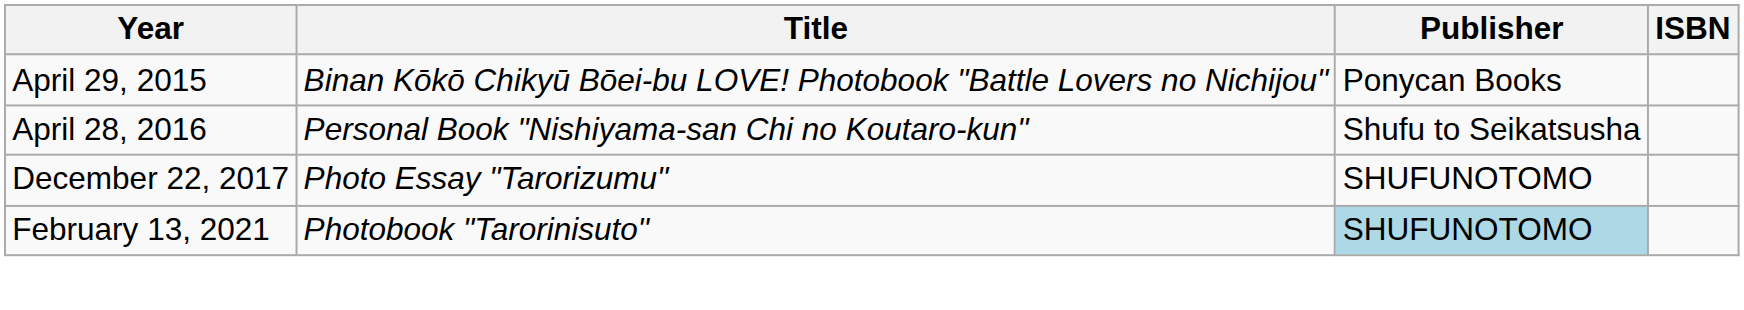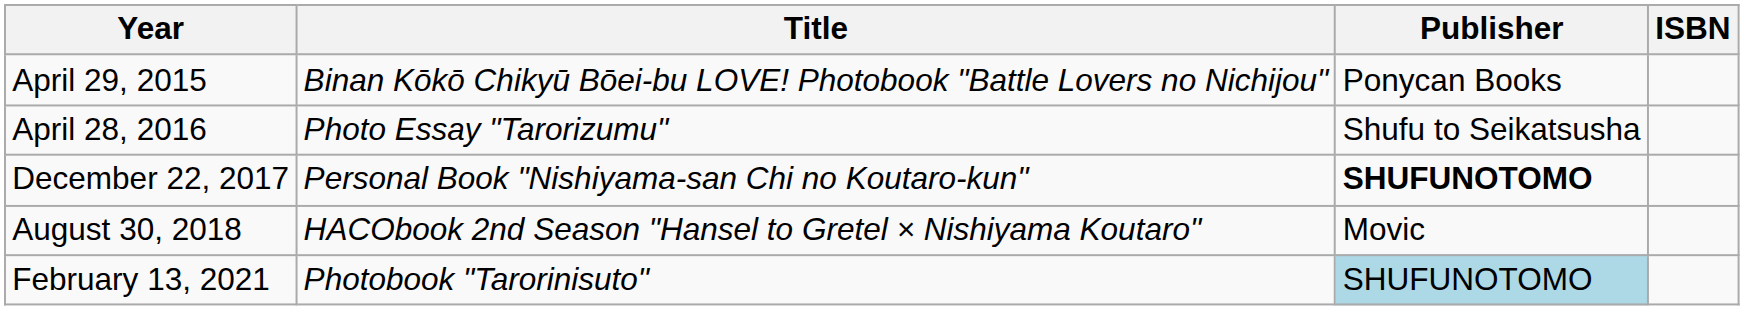April 28, 2016 | Title: Personal Book "Nishiyama-san Chi no Koutaro-kun" -> Photo Essay "Tarorizumu"
December 22, 2017 | Title: Photo Essay "Tarorizumu" -> Personal Book "Nishiyama-san Chi no Koutaro-kun"
December 22, 2017 | Publisher: normal -> bold
+ row: August 30, 2018 | HACObook 2nd Season "Hansel to Gretel × Nishiyama Koutaro" | Movic
